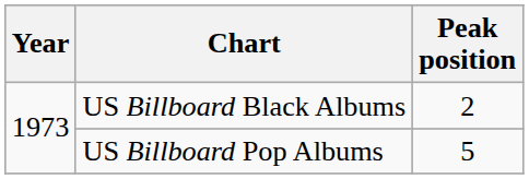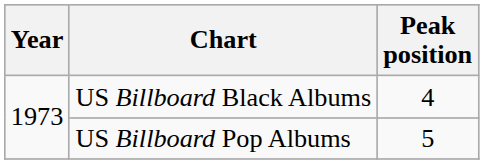US Billboard Black Albums | Peak position: 2 -> 4
